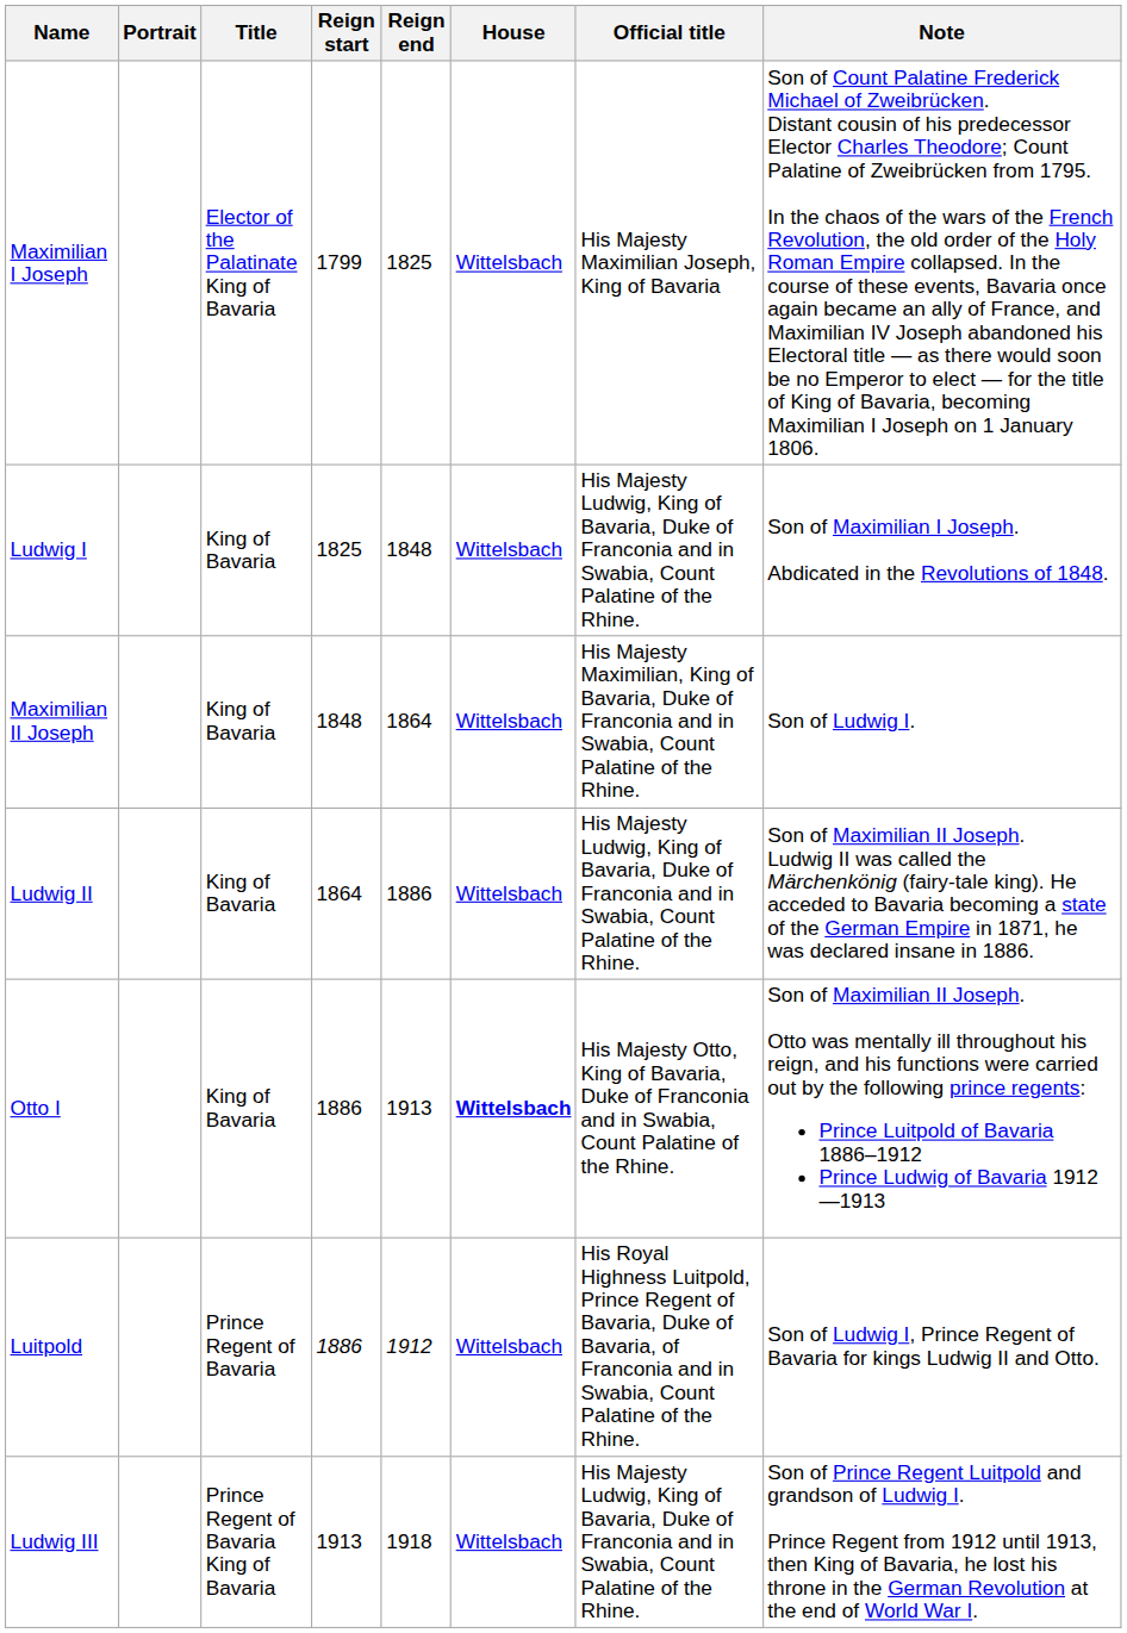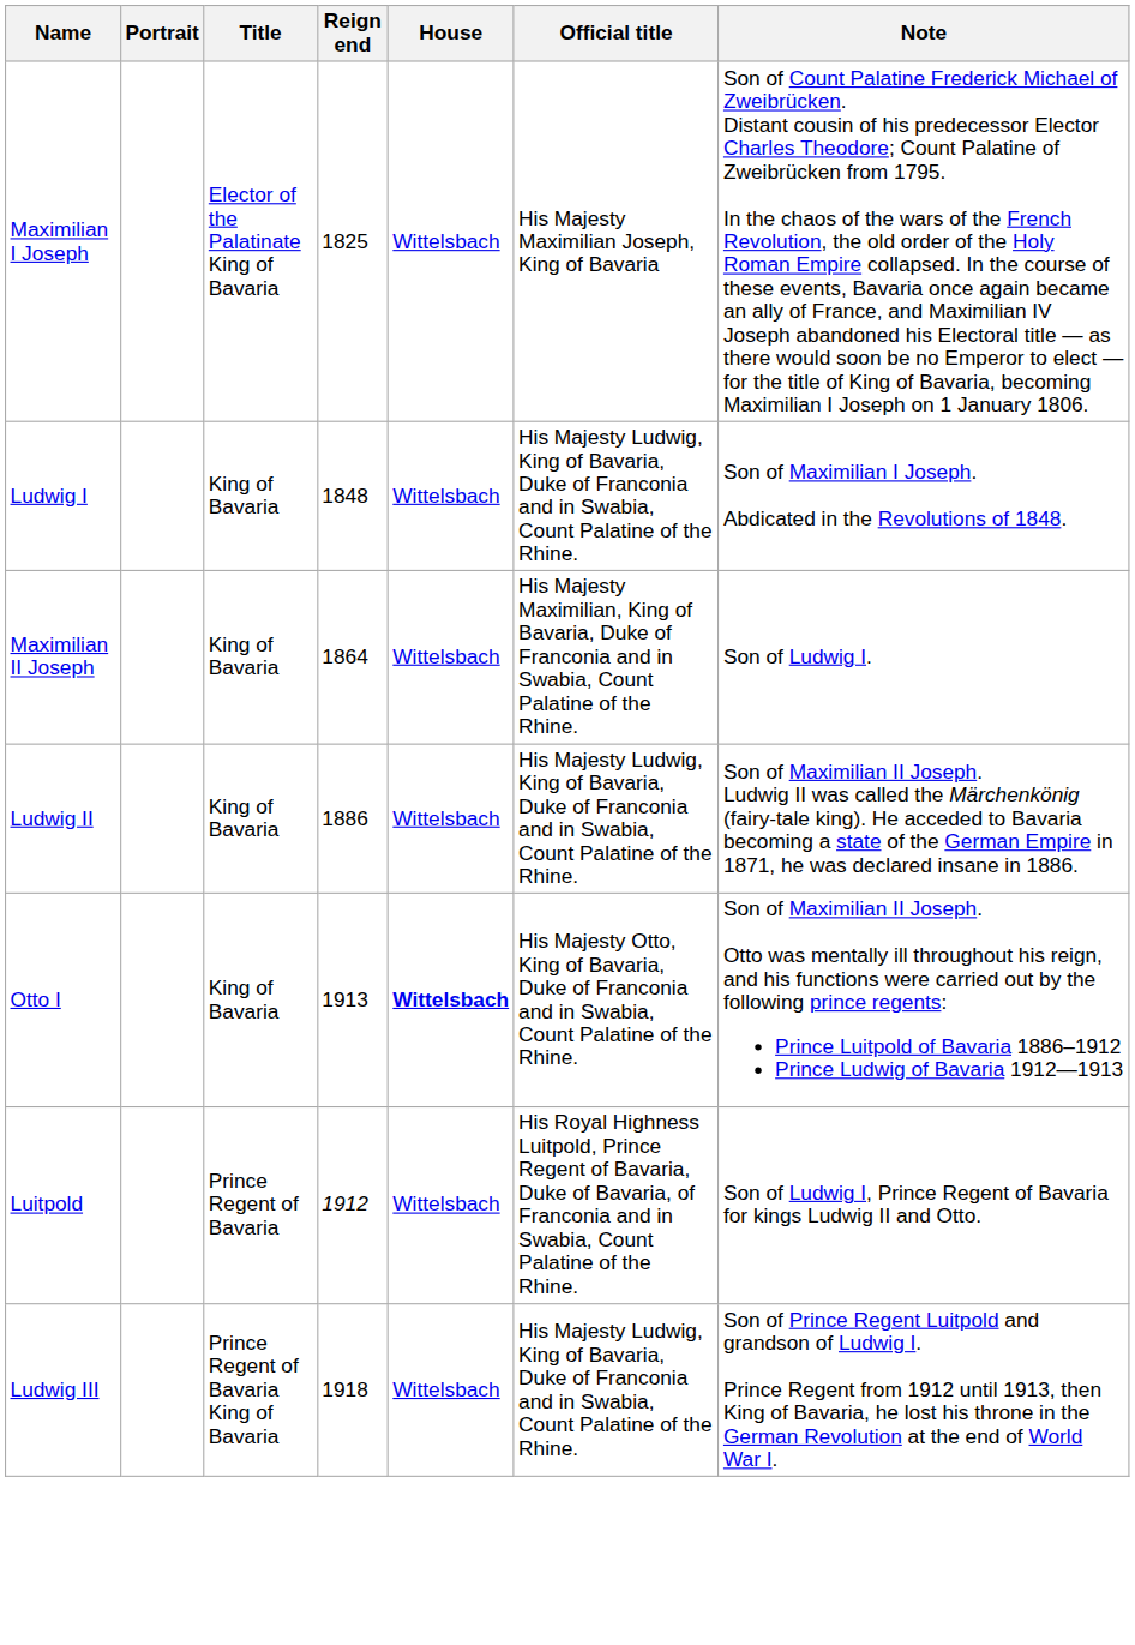- column: Reign start | 1799 | 1825 | 1848 | 1864 | 1886 | 1886 | 1913
